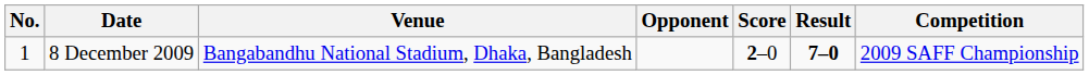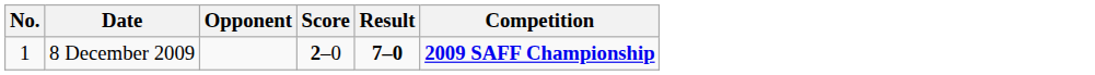- column: Venue | Bangabandhu National Stadium, Dhaka, Bangladesh
8 December 2009 | Competition: normal -> bold
